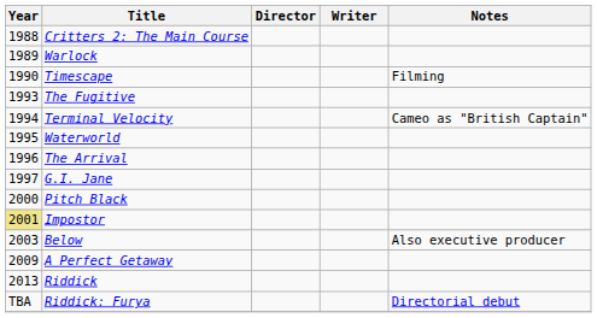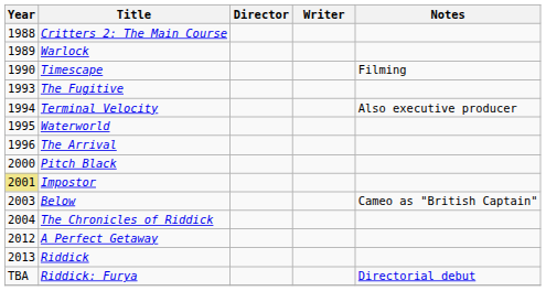Terminal Velocity | Notes: Cameo as "British Captain" -> Also executive producer
- row: 1997 | G.I. Jane
Below | Notes: Also executive producer -> Cameo as "British Captain"
+ row: 2004 | The Chronicles of Riddick
A Perfect Getaway | Year: 2009 -> 2012
